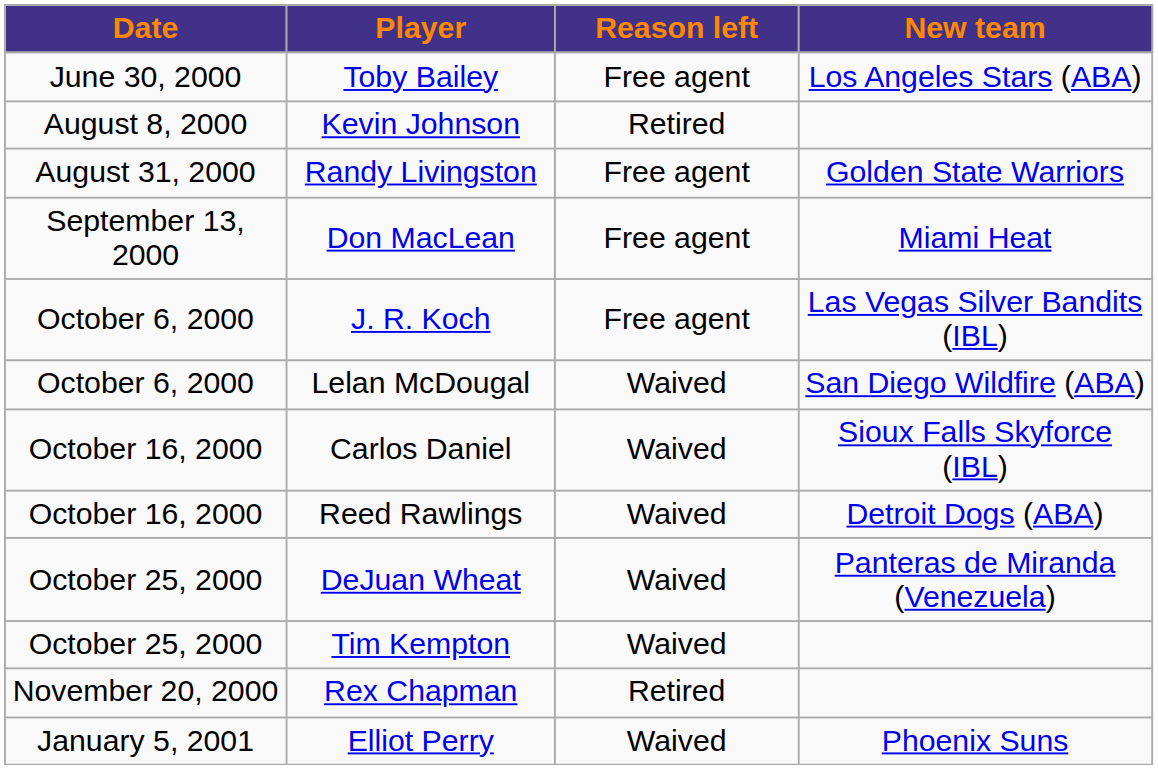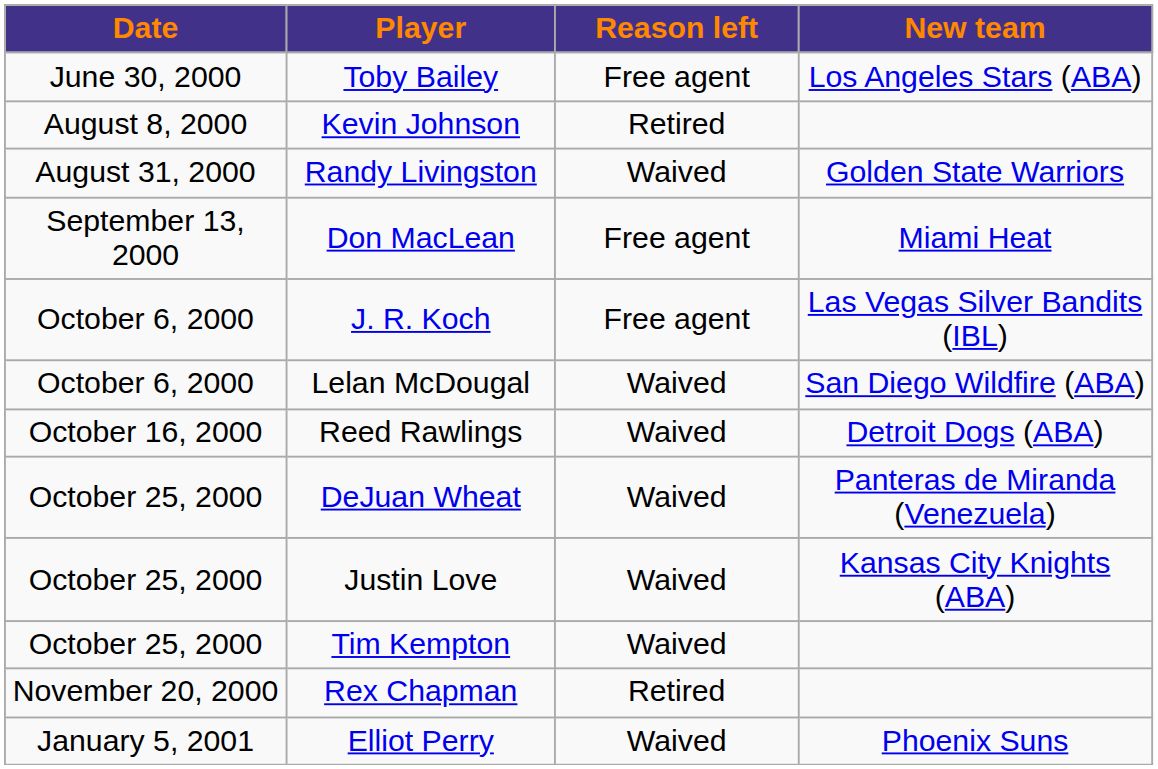Randy Livingston | Reason left: Free agent -> Waived
- row: October 16, 2000 | Carlos Daniel | Waived | Sioux Falls Skyforce (IBL)
+ row: October 25, 2000 | Justin Love | Waived | Kansas City Knights (ABA)
